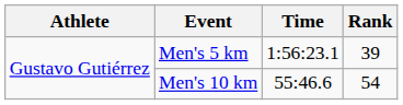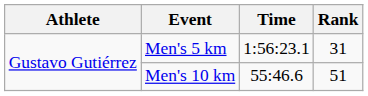Men's 5 km | Rank: 39 -> 31
Men's 10 km | Rank: 54 -> 51
